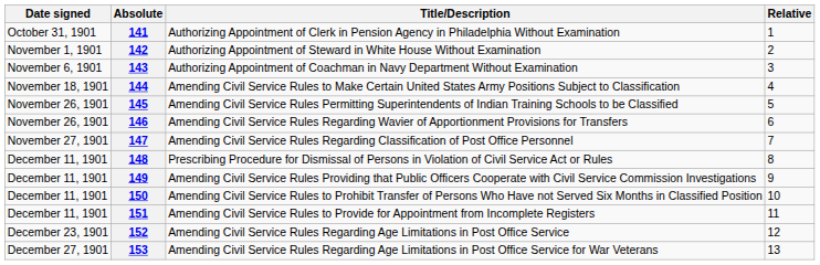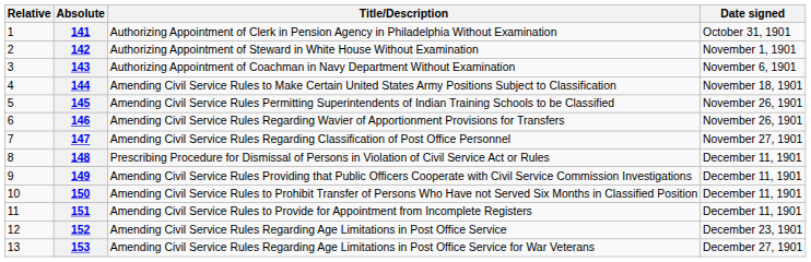columns swapped: Relative <-> Date signed
